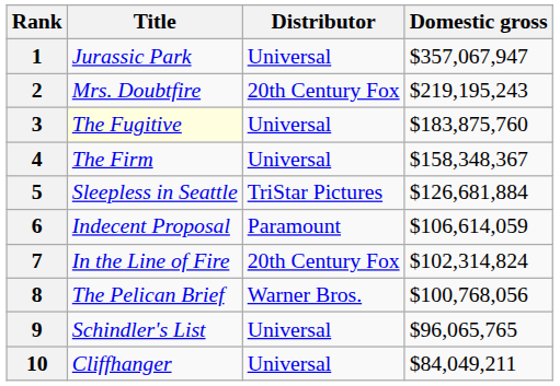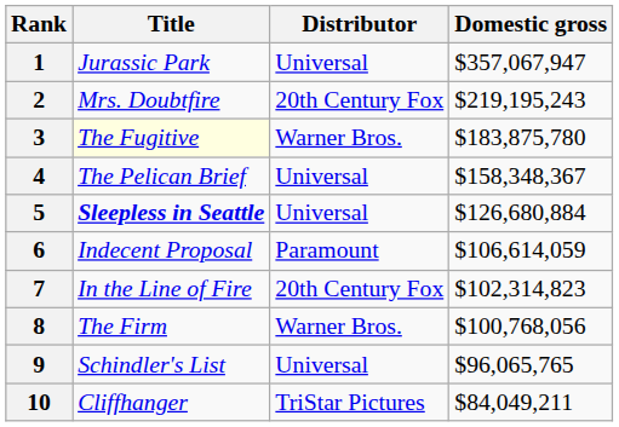3 | Distributor: Universal -> Warner Bros.
3 | Domestic gross: $183,875,760 -> $183,875,780
4 | Title: The Firm -> The Pelican Brief
5 | Title: normal -> bold
5 | Distributor: TriStar Pictures -> Universal
5 | Domestic gross: $126,681,884 -> $126,680,884
7 | Domestic gross: $102,314,824 -> $102,314,823
8 | Title: The Pelican Brief -> The Firm
10 | Distributor: Universal -> TriStar Pictures
